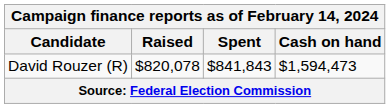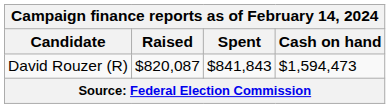David Rouzer (R) | Raised: $820,078 -> $820,087
